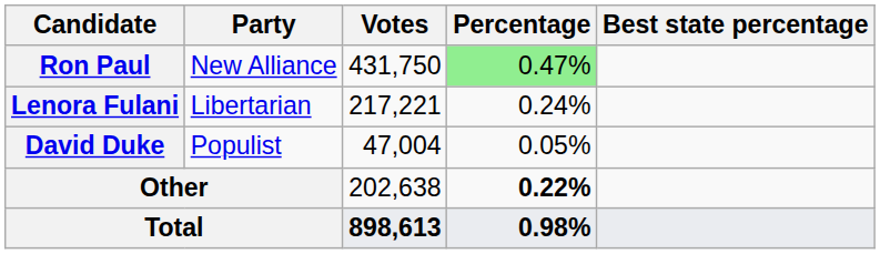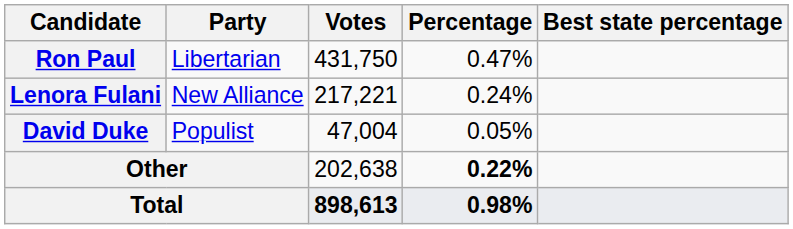Ron Paul | Party: New Alliance -> Libertarian
Ron Paul | Percentage: lightgreen background -> no background
Lenora Fulani | Party: Libertarian -> New Alliance
